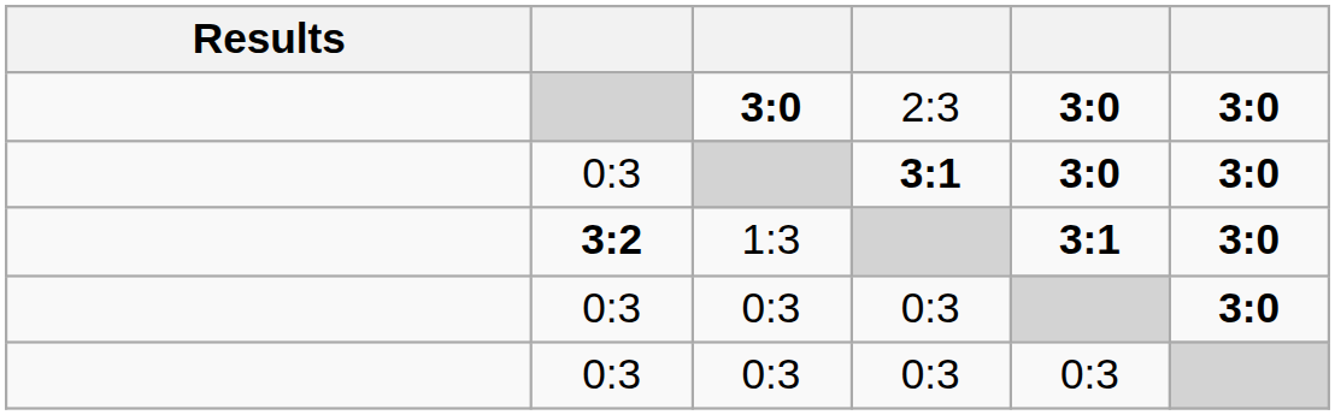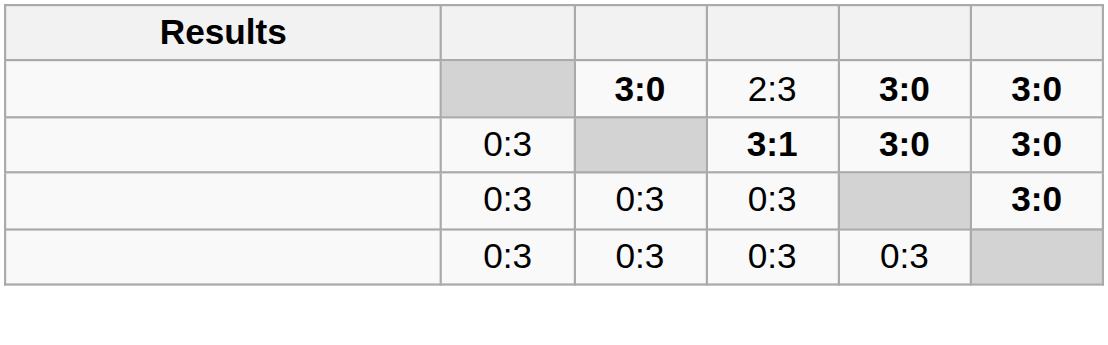- row: 3:2 | 1:3 | 3:1 | 3:0
